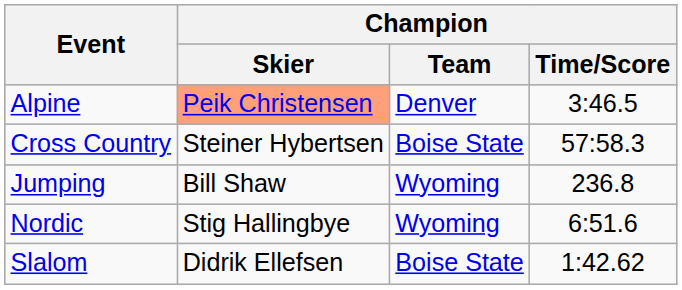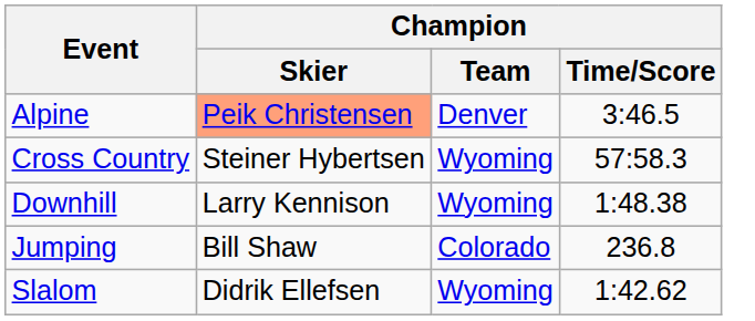Cross Country | Champion / Team: Boise State -> Wyoming
+ row: Downhill | Larry Kennison | Wyoming | 1:48.38
Jumping | Champion / Team: Wyoming -> Colorado
- row: Nordic | Stig Hallingbye | Wyoming | 6:51.6
Slalom | Champion / Team: Boise State -> Wyoming
